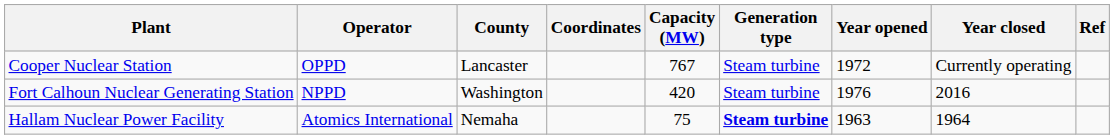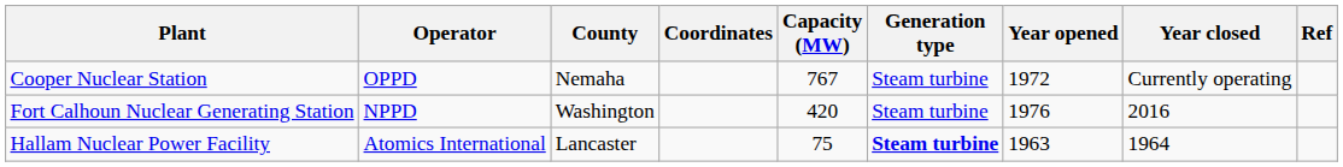Cooper Nuclear Station | County: Lancaster -> Nemaha
Hallam Nuclear Power Facility | County: Nemaha -> Lancaster
